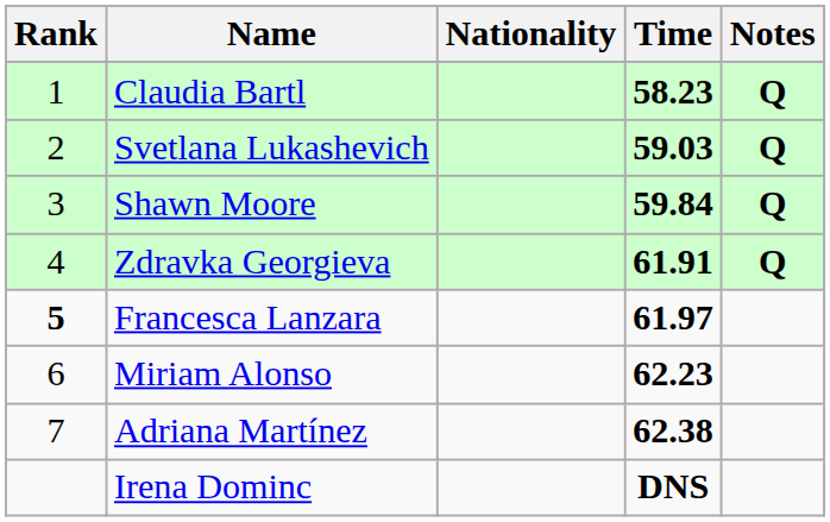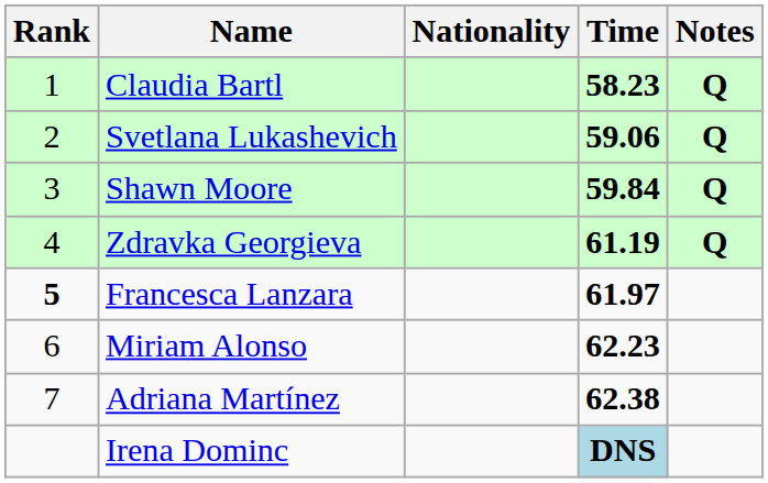Svetlana Lukashevich | Time: 59.03 -> 59.06
Zdravka Georgieva | Time: 61.91 -> 61.19
Irena Dominc | Time: no background -> lightblue background
